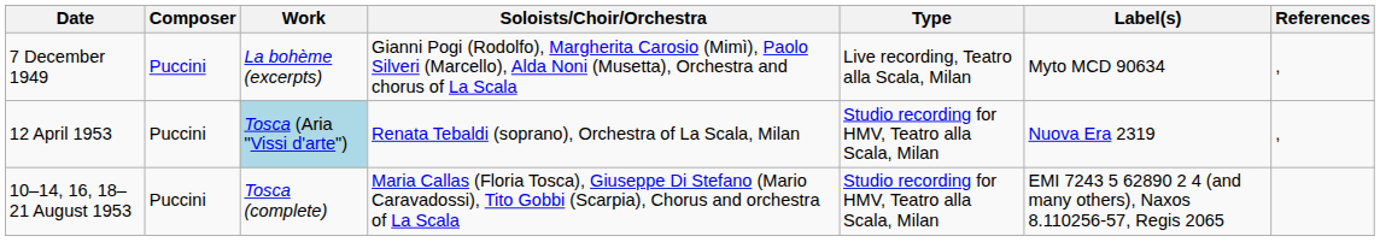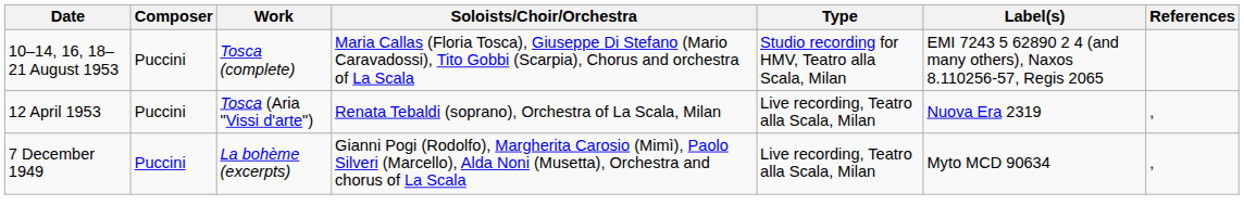rows swapped: 7 December 1949 <-> 10–14, 16, 18–21 August 1953
12 April 1953 | Work: lightblue background -> no background
12 April 1953 | Type: Studio recording for HMV, Teatro alla Scala, Milan -> Live recording, Teatro alla Scala, Milan
